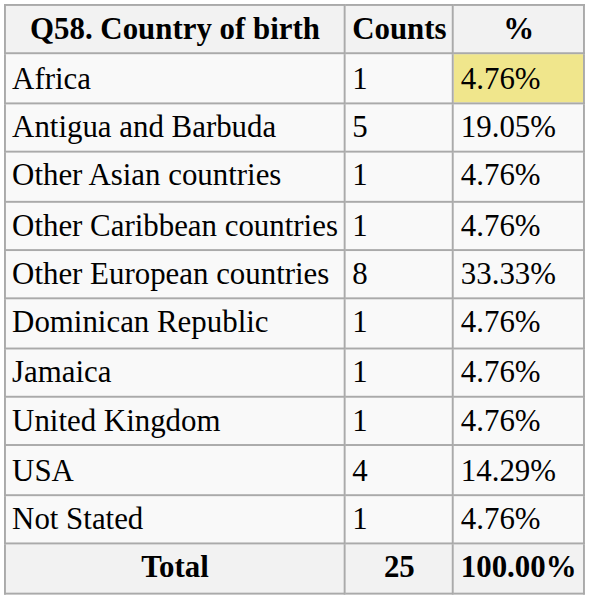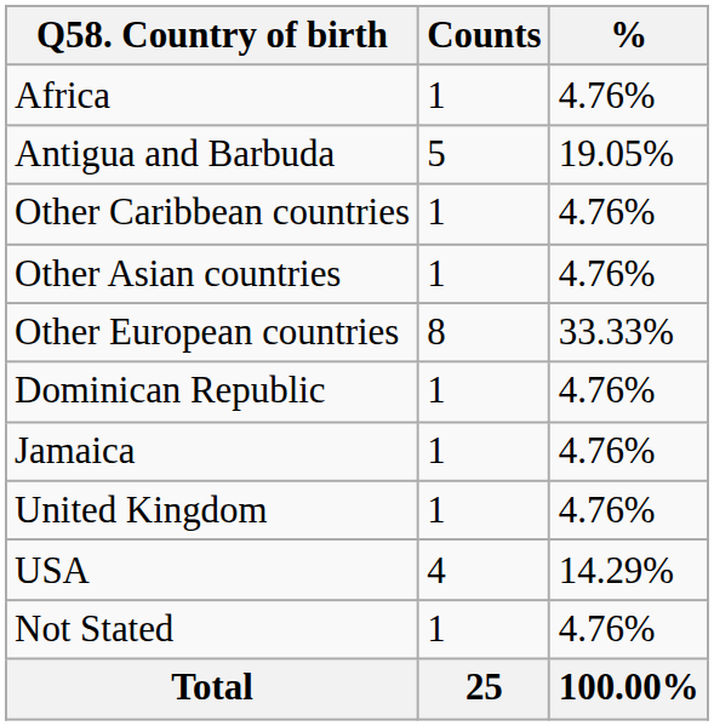Africa | %: khaki background -> no background
rows swapped: Other Caribbean countries <-> Other Asian countries
